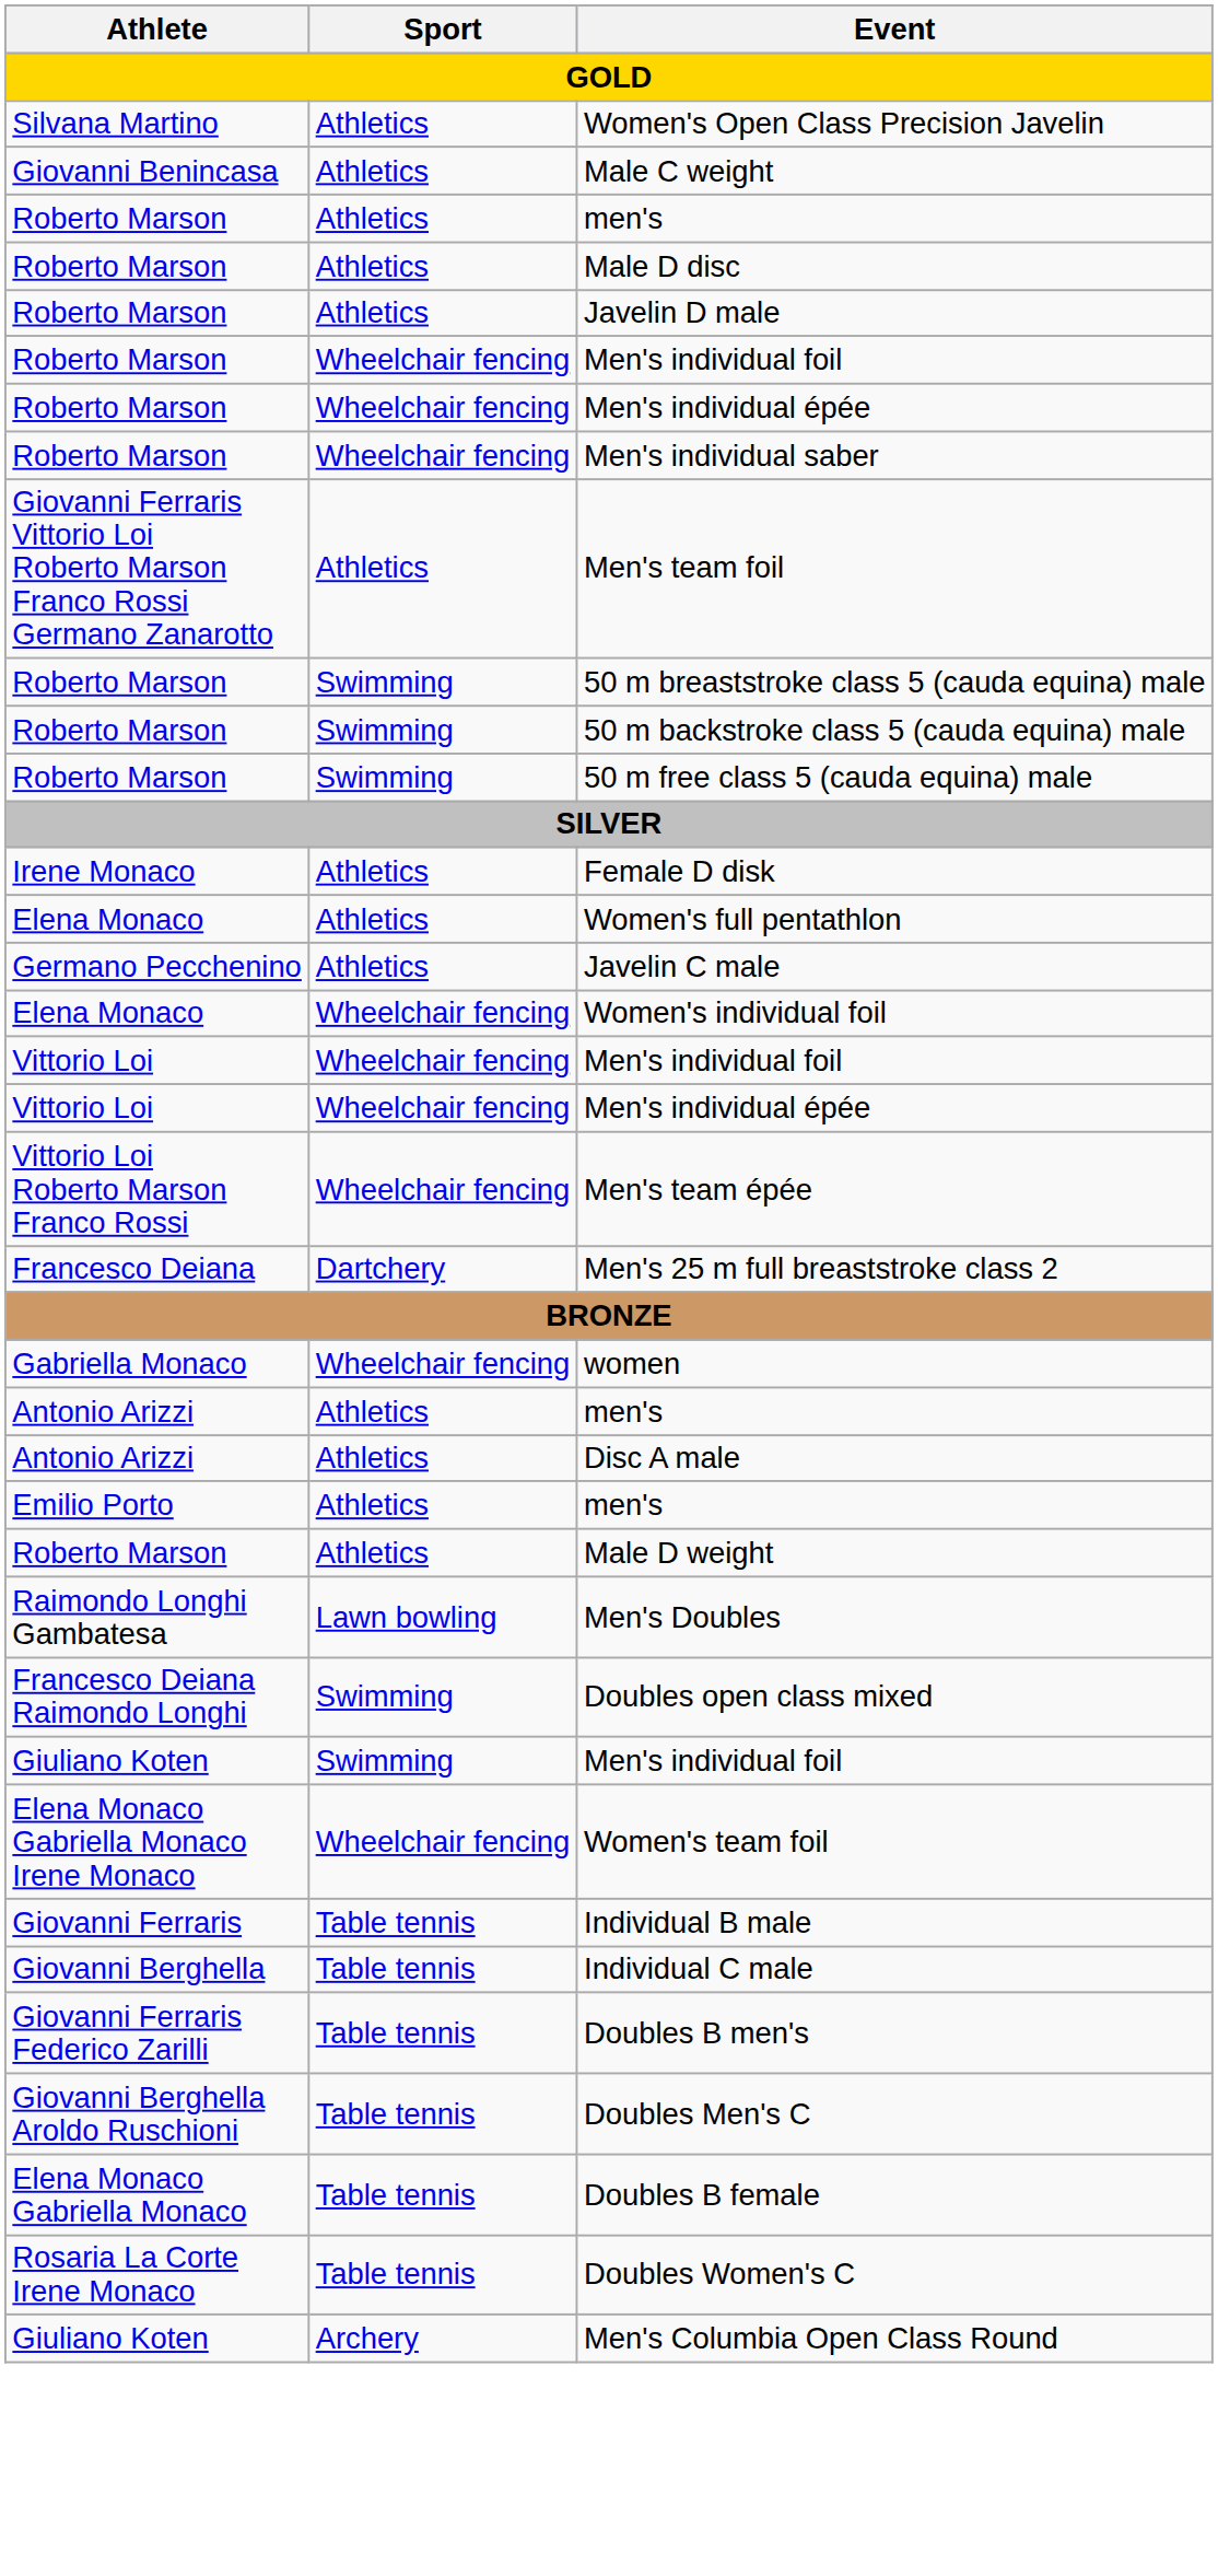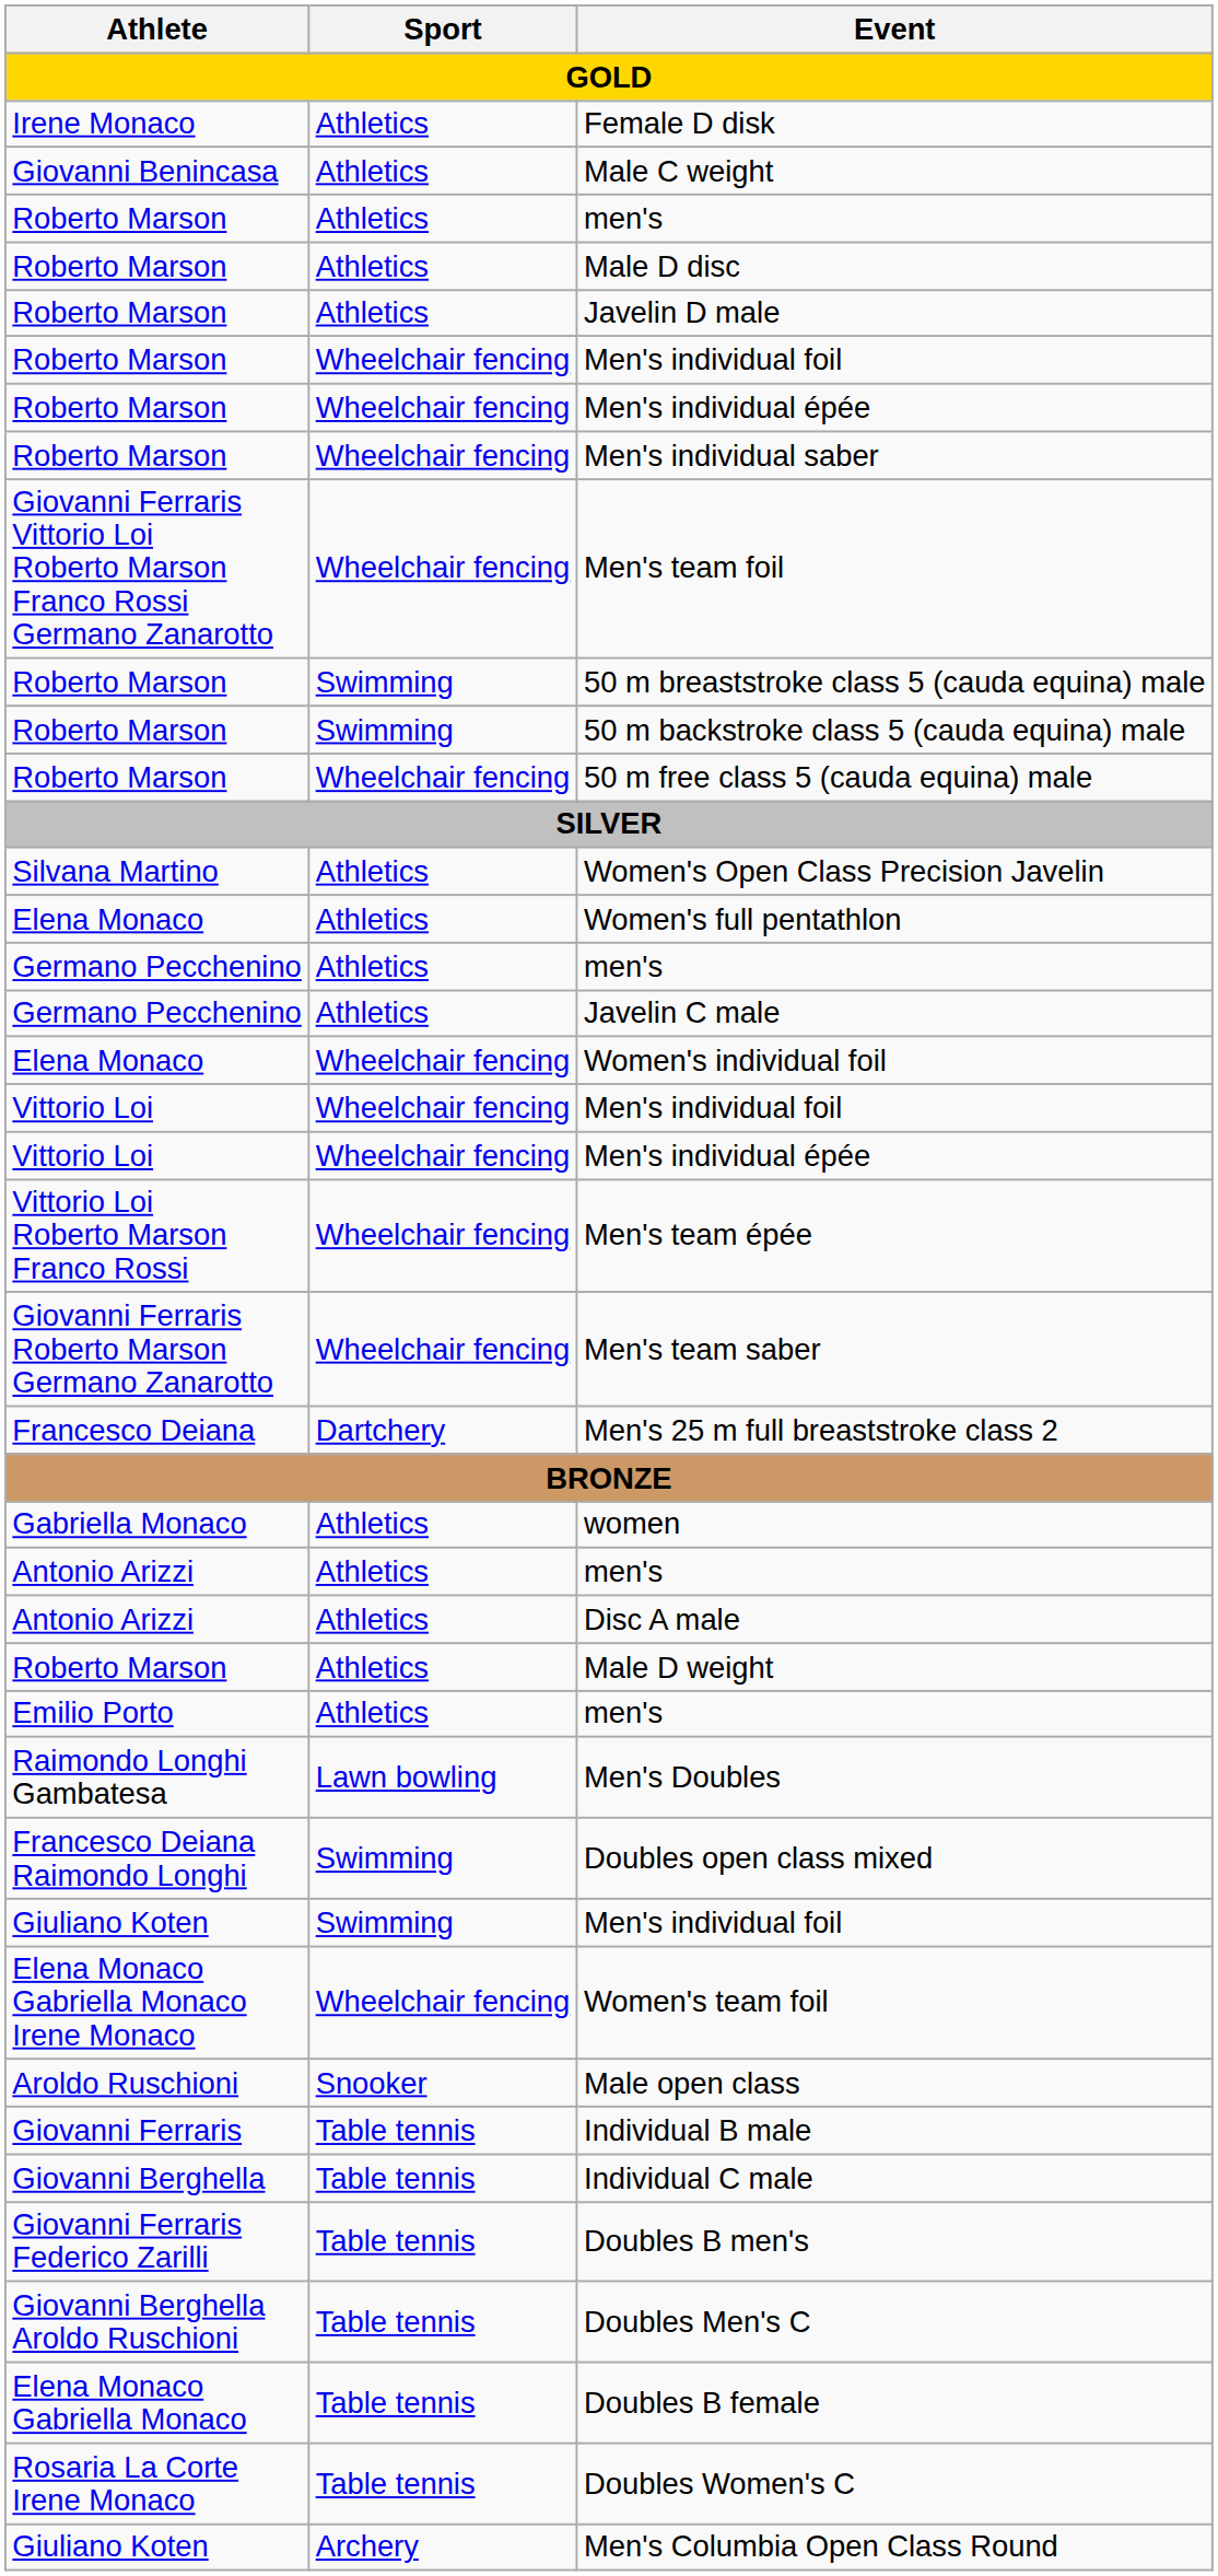rows swapped: Female D disk <-> Women's Open Class Precision Javelin
Men's team foil | Sport: Athletics -> Wheelchair fencing
50 m free class 5 (cauda equina) male | Sport: Swimming -> Wheelchair fencing
+ row: Germano Pecchenino | Athletics | men's
+ row: Giovanni Ferraris Roberto Marson Germano Zanarotto | Wheelchair fencing | Men's team saber
women | Sport: Wheelchair fencing -> Athletics
rows swapped: Emilio Porto / men's <-> Male D weight
+ row: Aroldo Ruschioni | Snooker | Male open class
